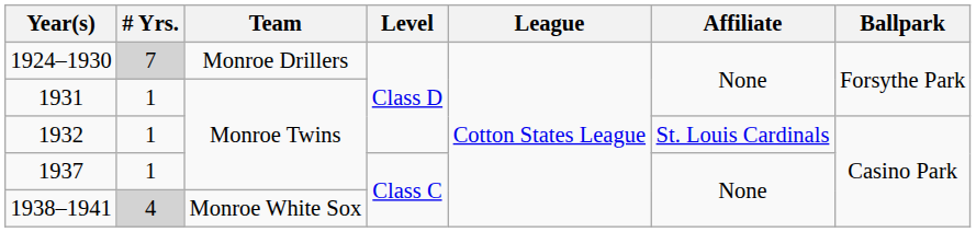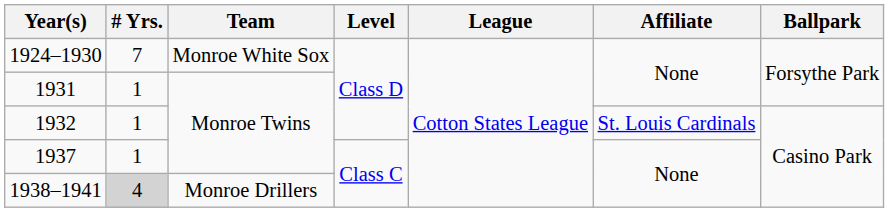1924–1930 | # Yrs.: lightgrey background -> no background
1924–1930 | Team: Monroe Drillers -> Monroe White Sox
1938–1941 | Team: Monroe White Sox -> Monroe Drillers
